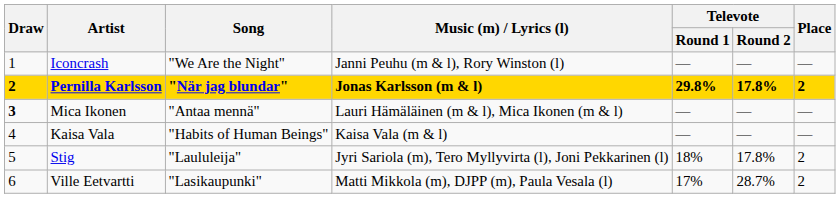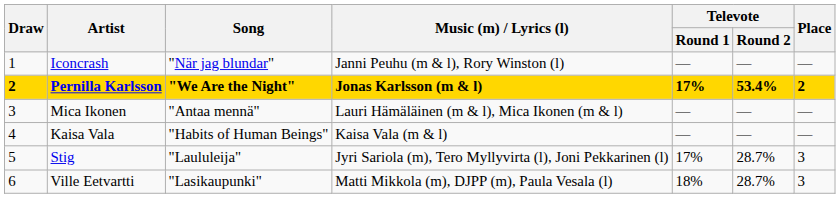Iconcrash | Song: "We Are the Night" -> "När jag blundar"
Pernilla Karlsson | Song: "När jag blundar" -> "We Are the Night"
Pernilla Karlsson | Televote / Round 1: 29.8% -> 17%
Pernilla Karlsson | Televote / Round 2: 17.8% -> 53.4%
Mica Ikonen | Draw: bold -> normal
Stig | Televote / Round 1: 18% -> 17%
Stig | Televote / Round 2: 17.8% -> 28.7%
Stig | Place: 2 -> 3
Ville Eetvartti | Televote / Round 1: 17% -> 18%
Ville Eetvartti | Place: 2 -> 3
